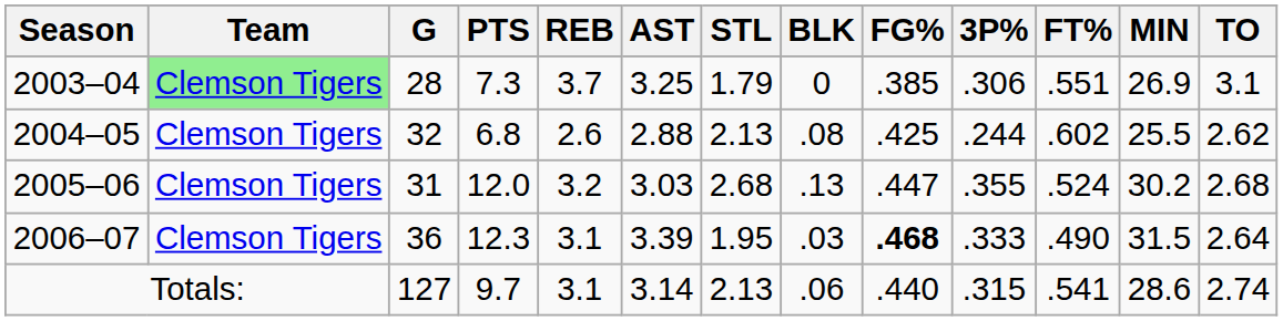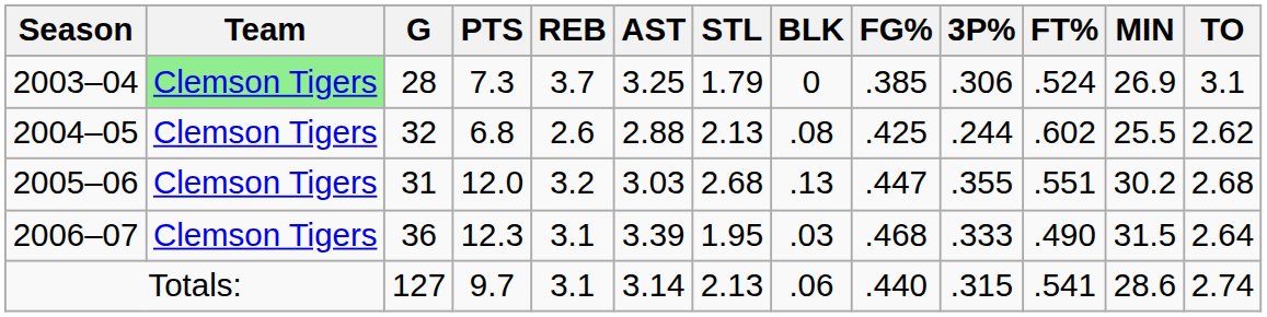2003–04 | FT%: .551 -> .524
2005–06 | FT%: .524 -> .551
2006–07 | FG%: bold -> normal
